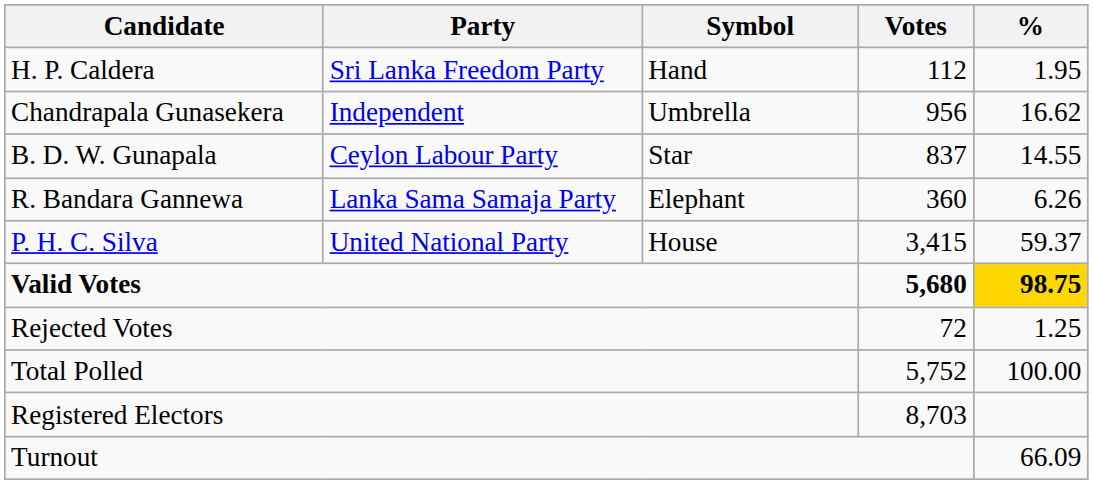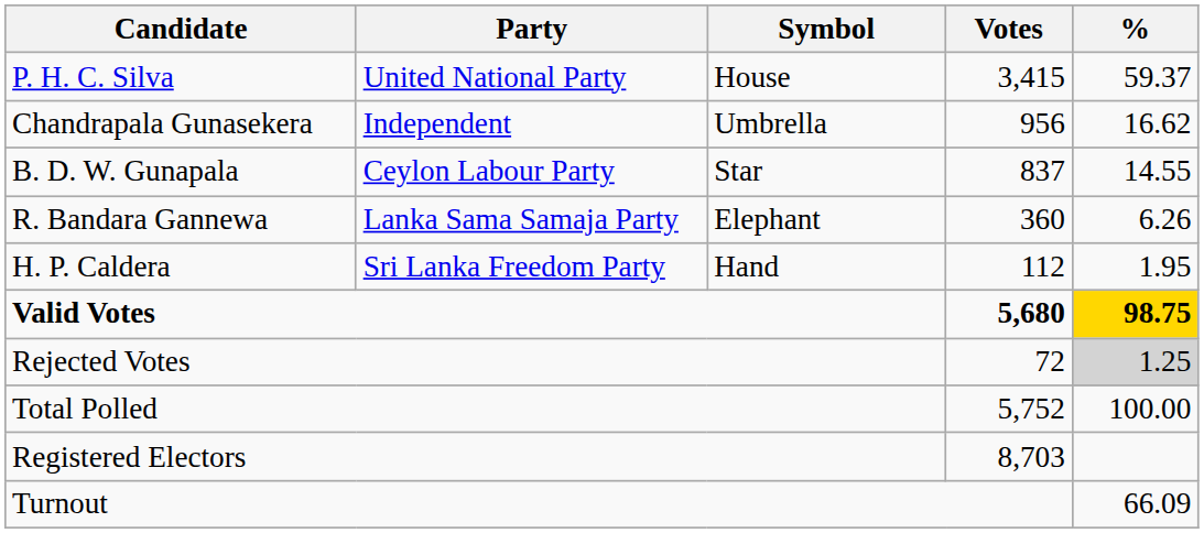rows swapped: P. H. C. Silva <-> H. P. Caldera
Rejected Votes | %: no background -> lightgrey background
